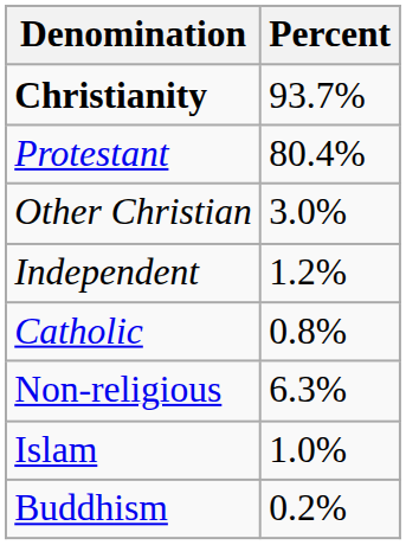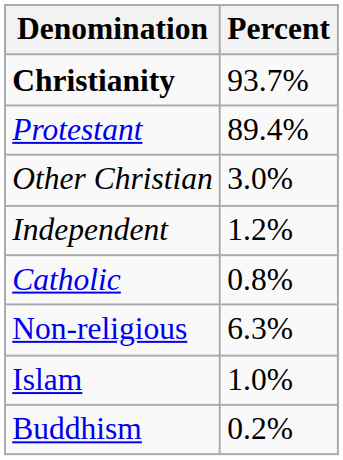Protestant | Percent: 80.4% -> 89.4%
